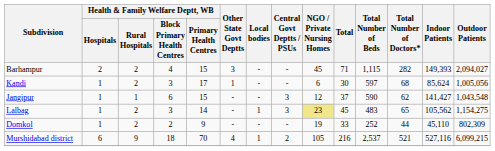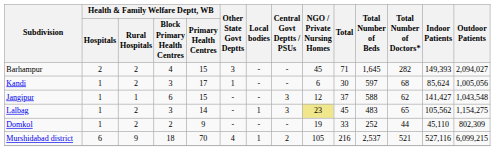Barhampur | Total Number of Beds: 1,115 -> 1,645
Jangipur | Total Number of Beds: 590 -> 588
